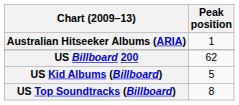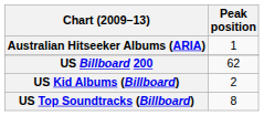US Kid Albums (Billboard) | Peak position: 5 -> 2
